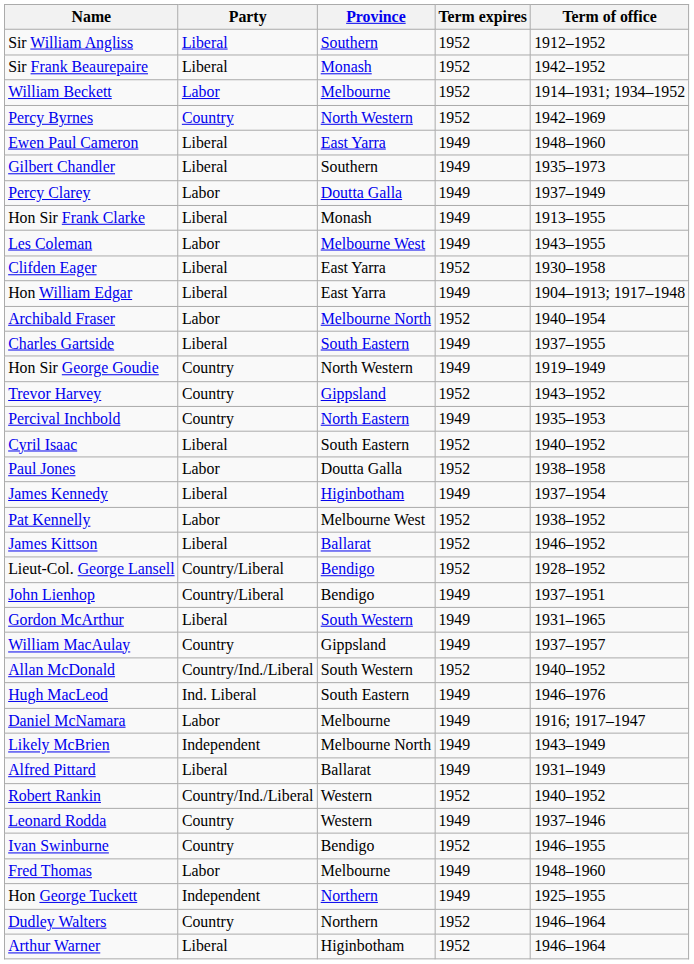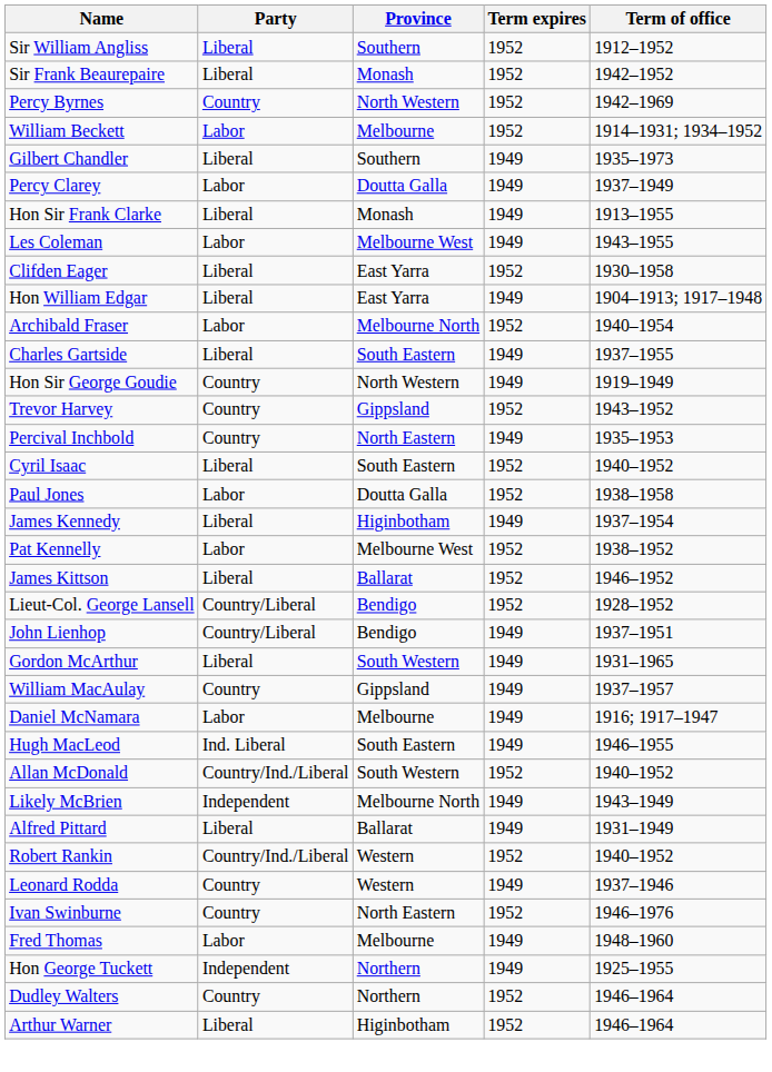rows swapped: William Beckett <-> Percy Byrnes
- row: Ewen Paul Cameron | Liberal | East Yarra | 1949 | 1948–1960
rows swapped: Allan McDonald <-> Daniel McNamara
Hugh MacLeod | Term of office: 1946–1976 -> 1946–1955
Ivan Swinburne | Province: Bendigo -> North Eastern
Ivan Swinburne | Term of office: 1946–1955 -> 1946–1976
